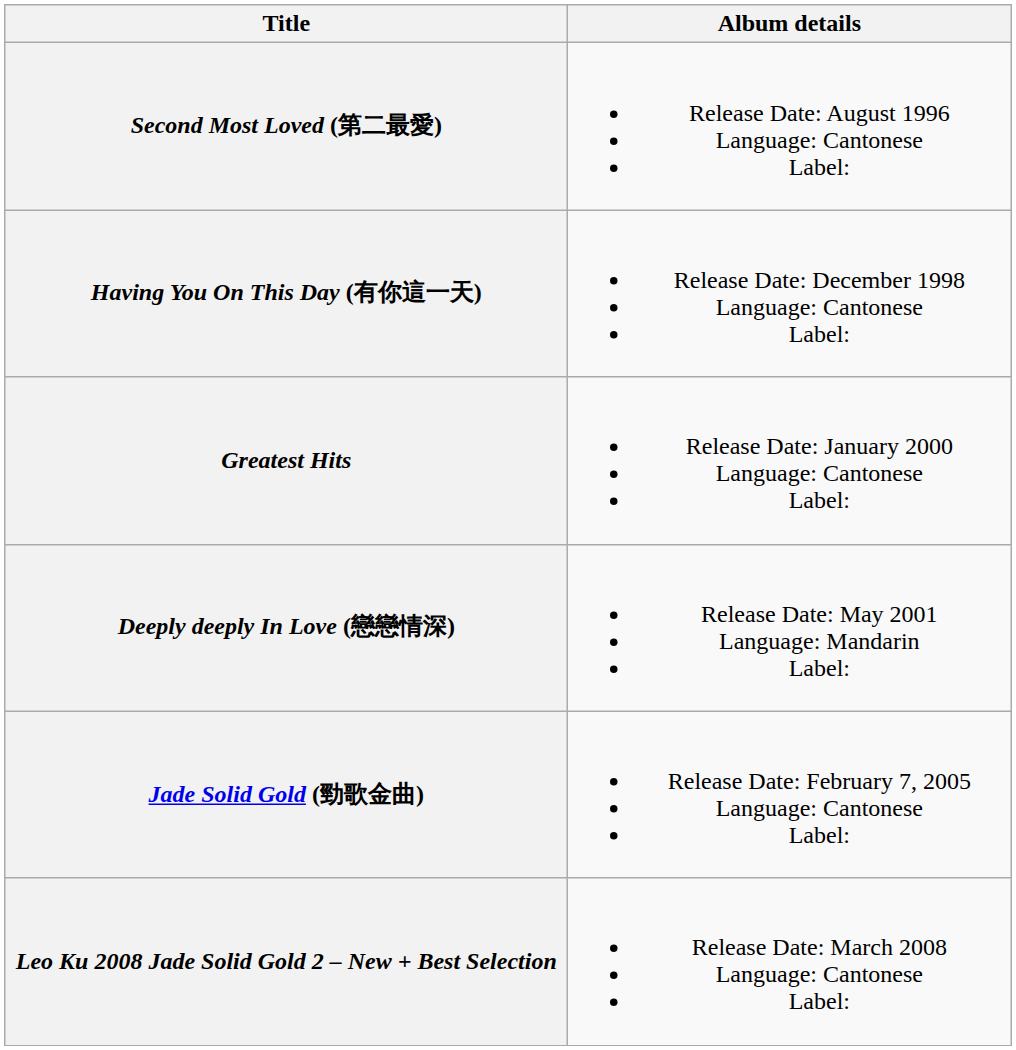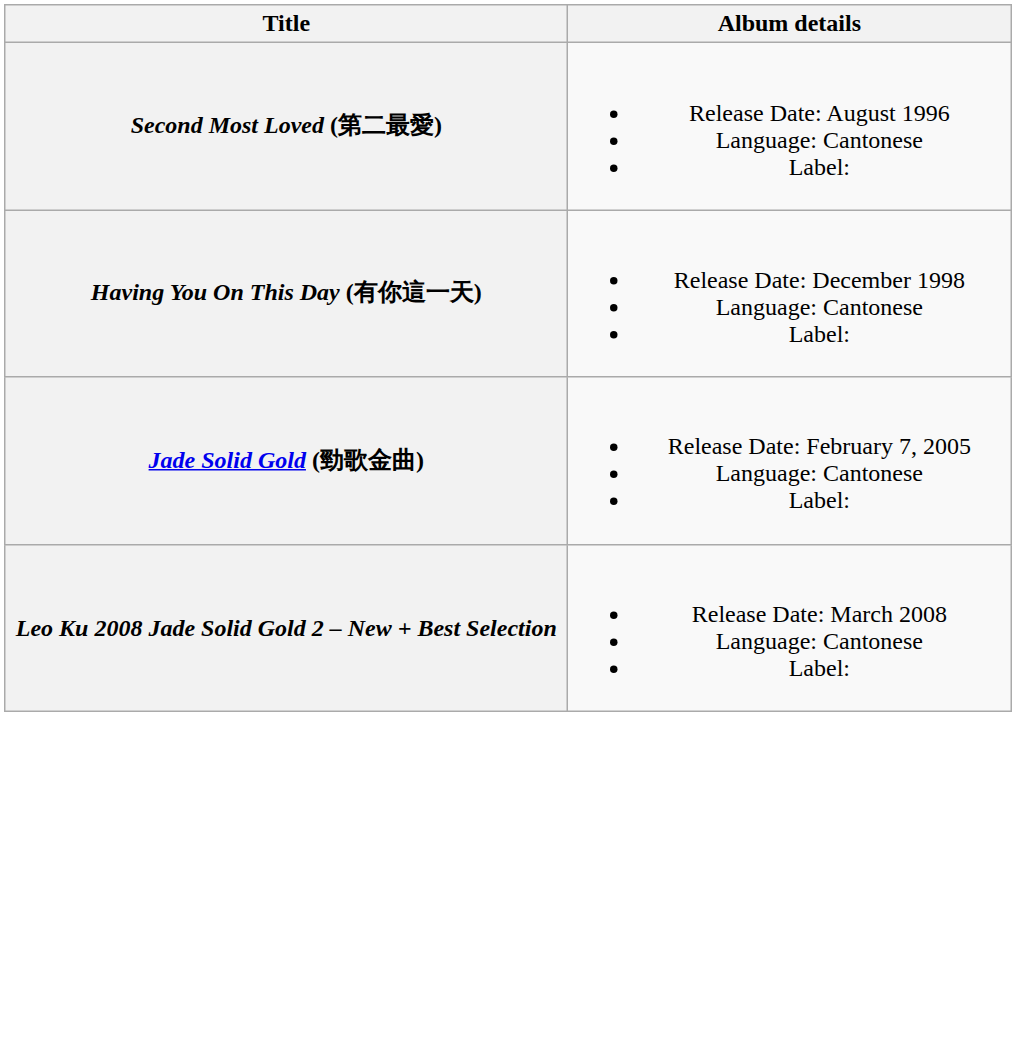- row: Greatest Hits | Release Date: January 2000 Language: Cantonese Label:
- row: Deeply deeply In Love (戀戀情深) | Release Date: May 2001 Language: Mandarin Label:
